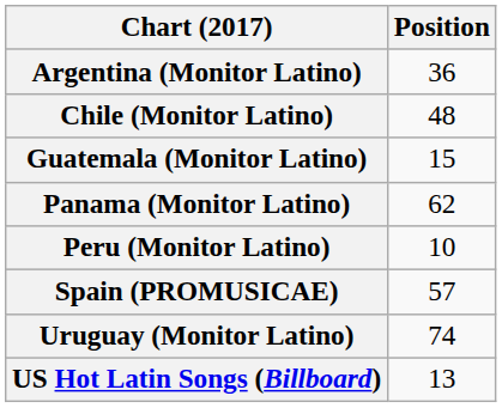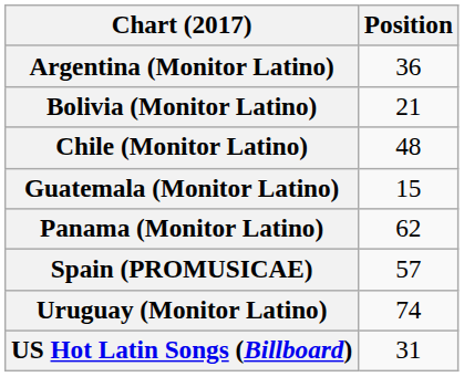+ row: Bolivia (Monitor Latino) | 21
- row: Peru (Monitor Latino) | 10
US Hot Latin Songs (Billboard) | Position: 13 -> 31
